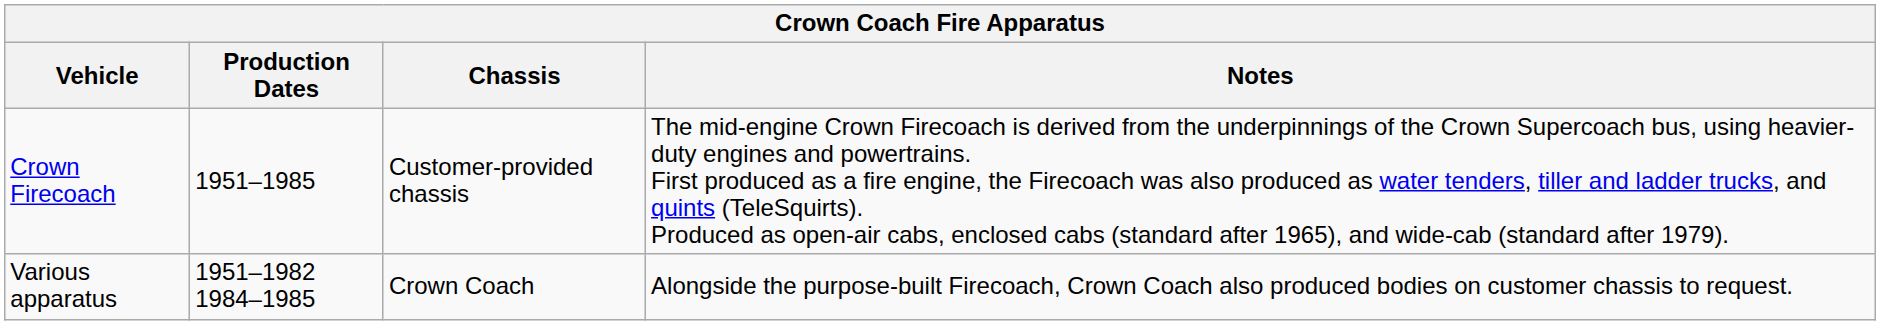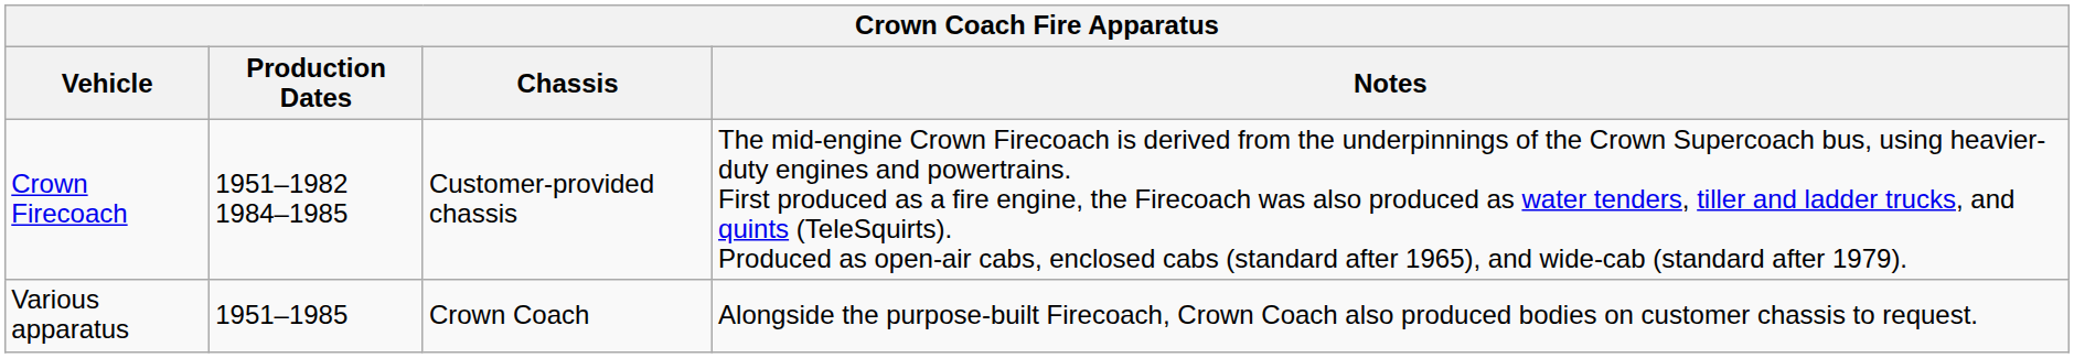Crown Firecoach | Production Dates: 1951–1985 -> 1951–1982 1984–1985
Various apparatus | Production Dates: 1951–1982 1984–1985 -> 1951–1985
